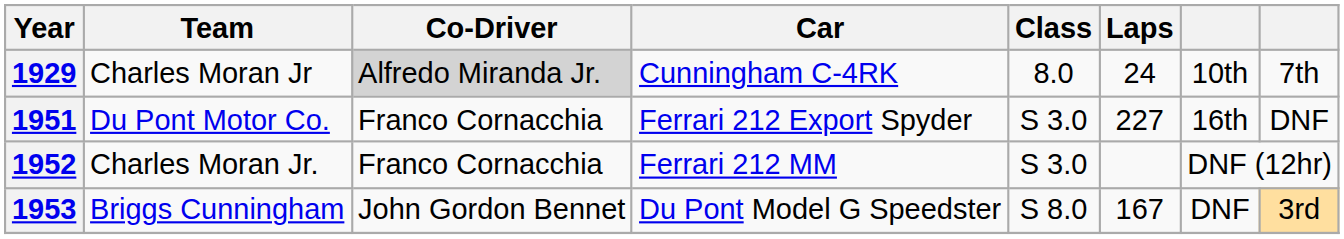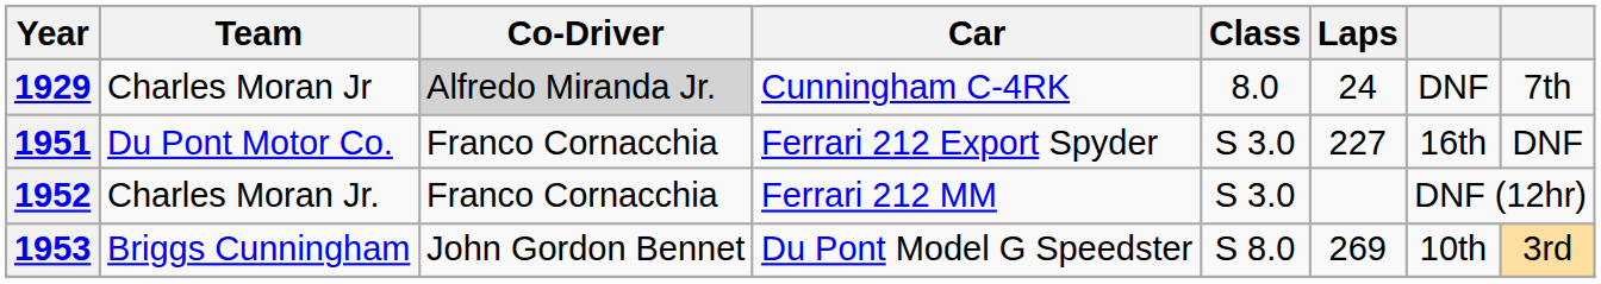1929 | column 7: 10th -> DNF
1953 | Laps: 167 -> 269
1953 | column 7: DNF -> 10th
